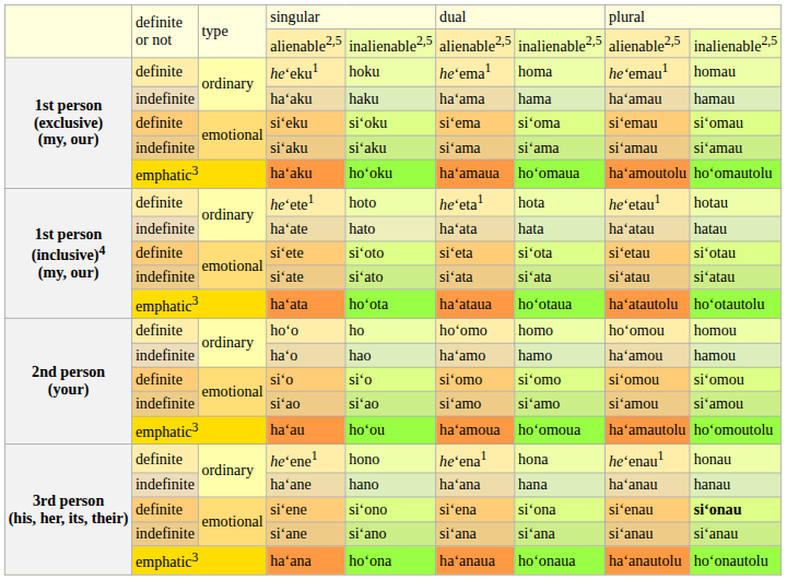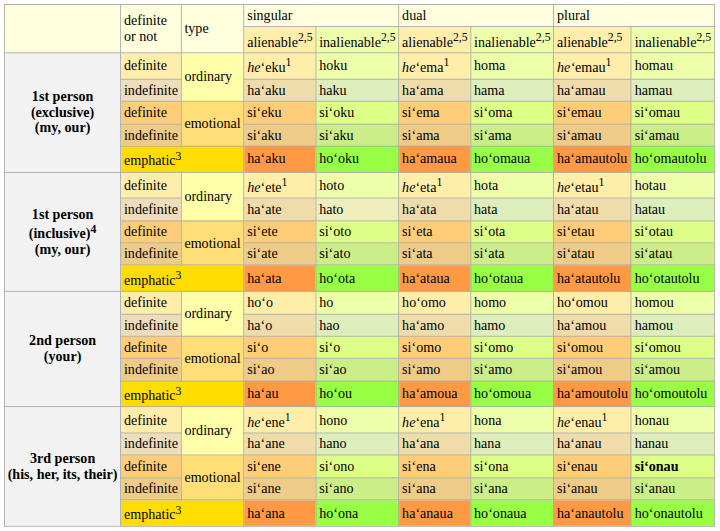emphatic3 / haʻaku | column 8: haʻamoutolu -> haʻamautolu
haʻau | column 8: haʻamautolu -> haʻamoutolu
